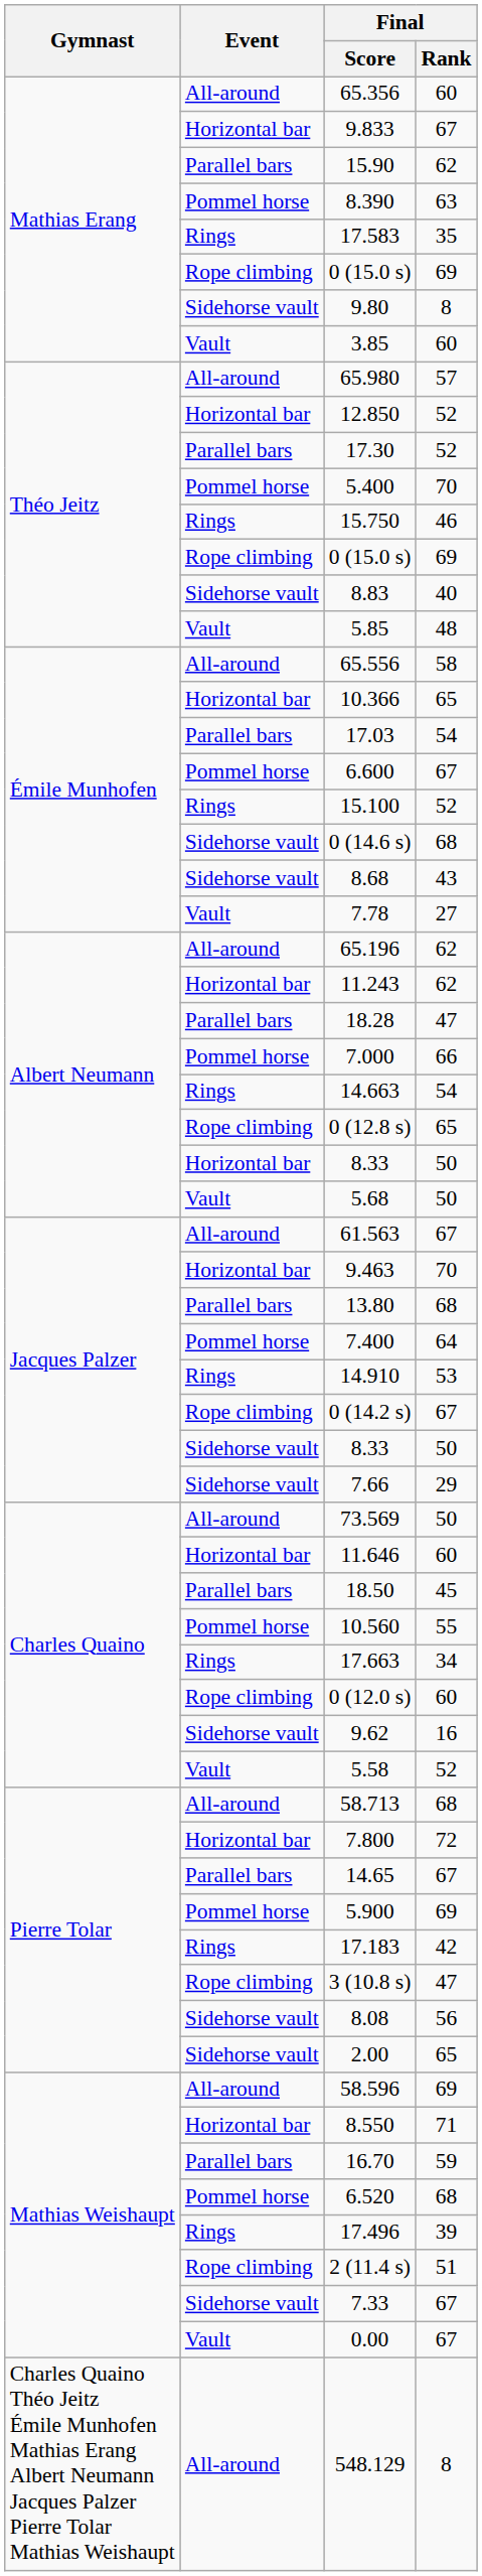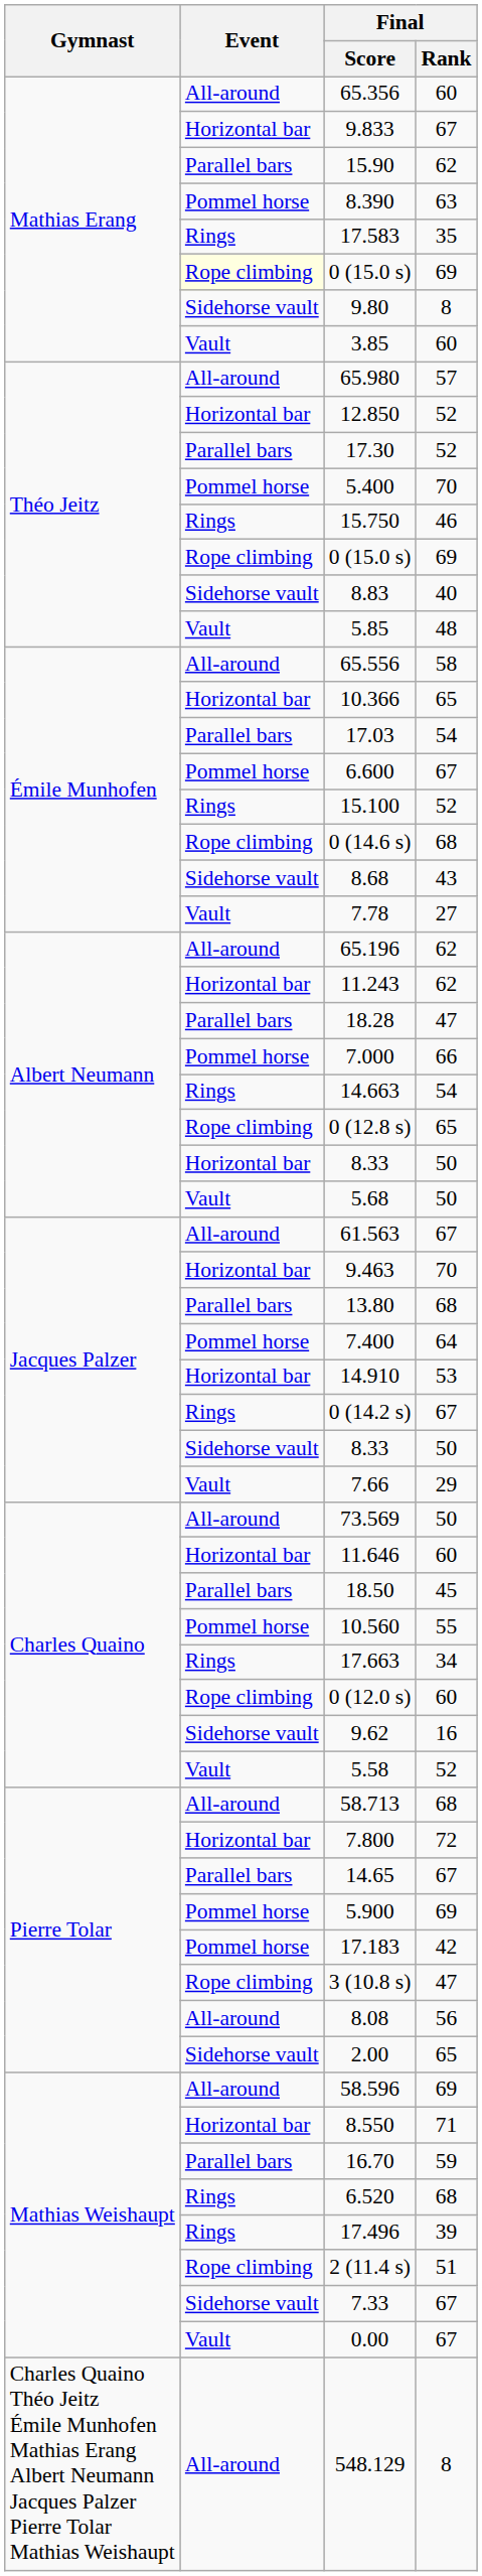Mathias Erang / 0 (15.0 s) | Event: no background -> lightyellow background
0 (14.6 s) | Event: Sidehorse vault -> Rope climbing
14.910 | Event: Rings -> Horizontal bar
0 (14.2 s) | Event: Rope climbing -> Rings
7.66 | Event: Sidehorse vault -> Vault
17.183 | Event: Rings -> Pommel horse
8.08 | Event: Sidehorse vault -> All-around
6.520 | Event: Pommel horse -> Rings
